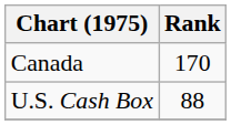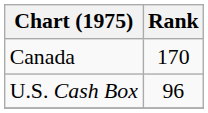U.S. Cash Box | Rank: 88 -> 96
